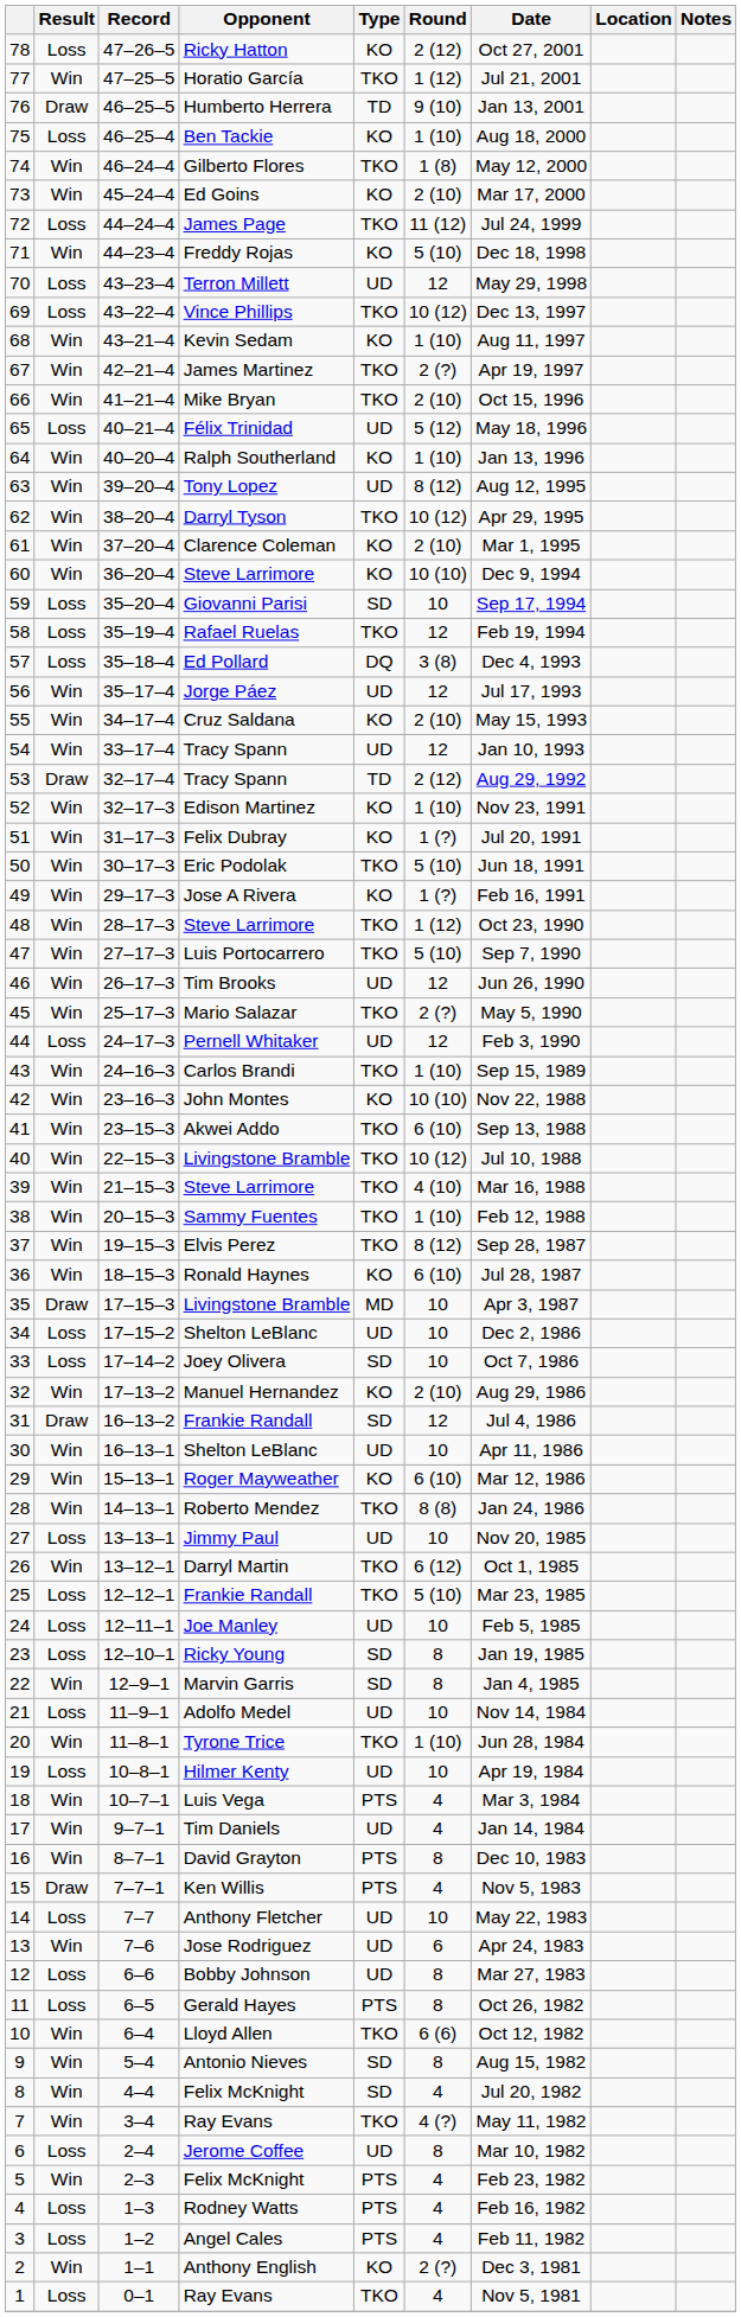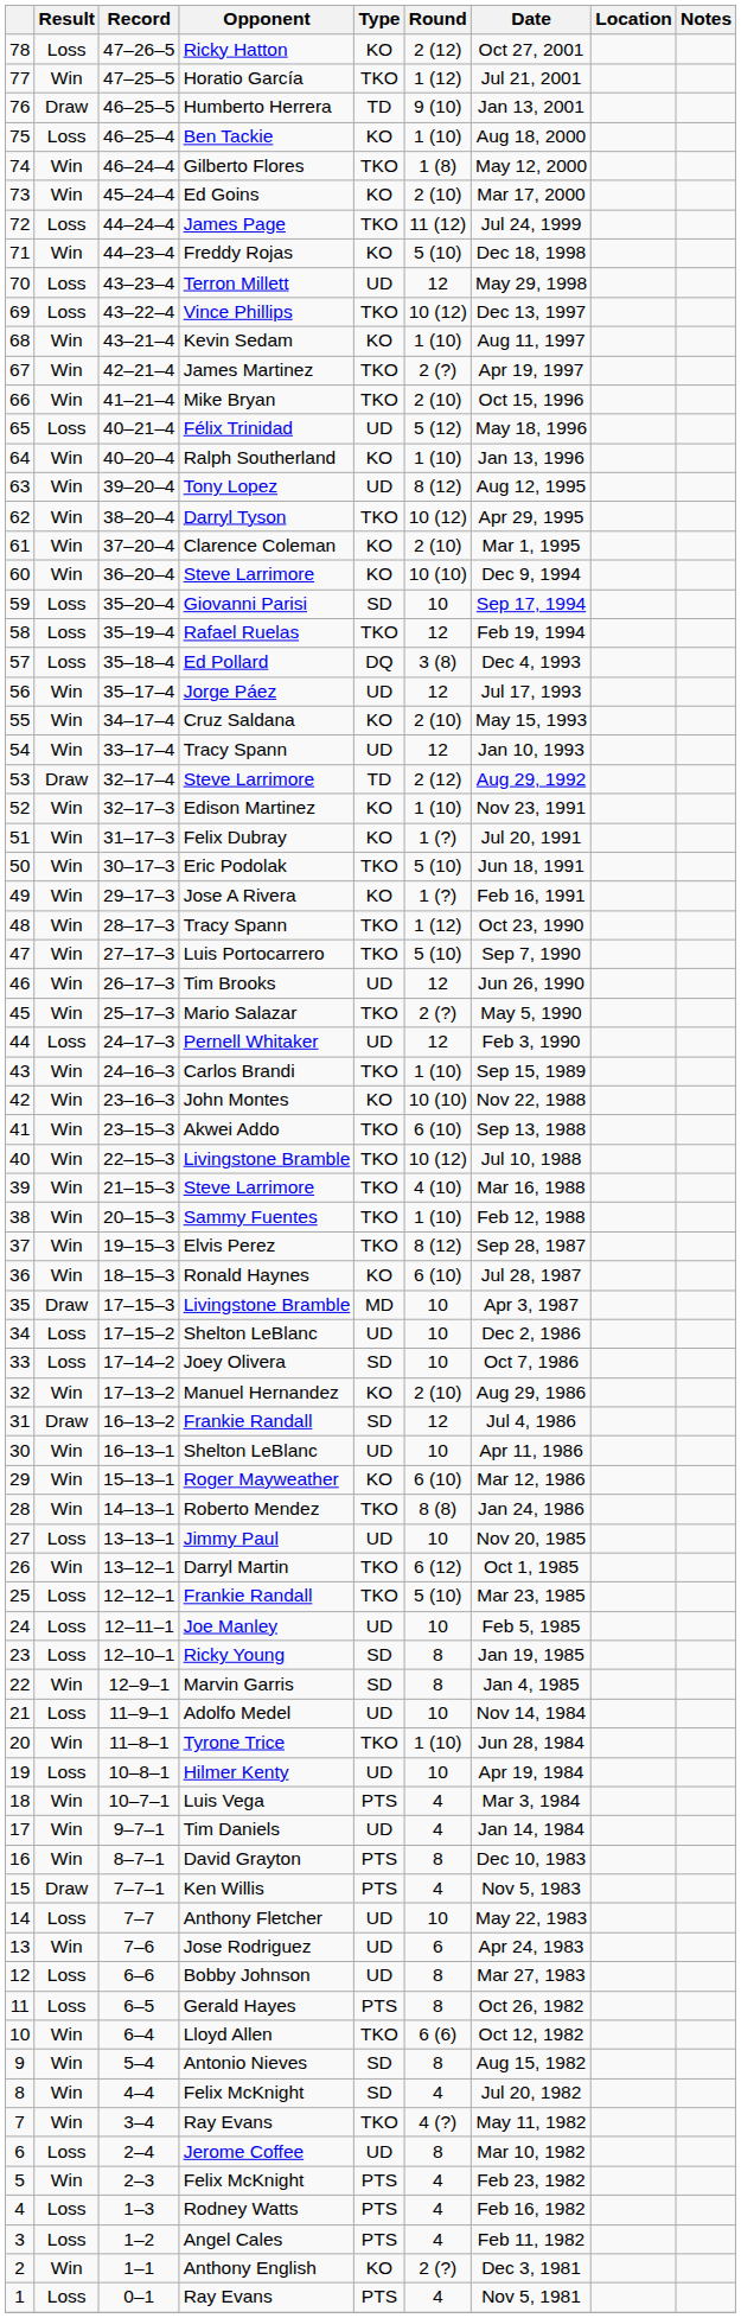53 | Opponent: Tracy Spann -> Steve Larrimore
48 | Opponent: Steve Larrimore -> Tracy Spann
1 | Type: TKO -> PTS
